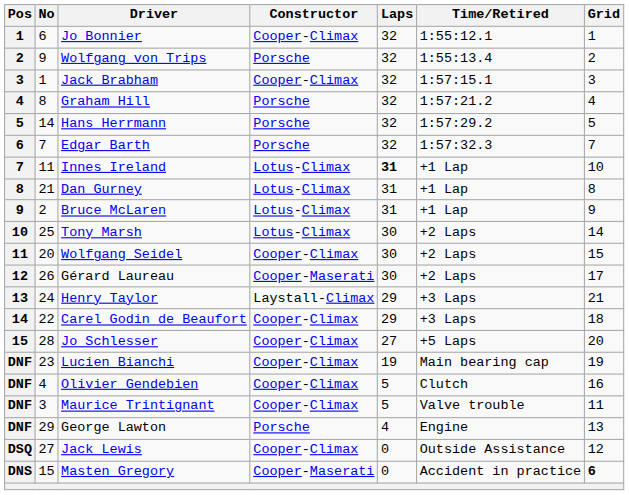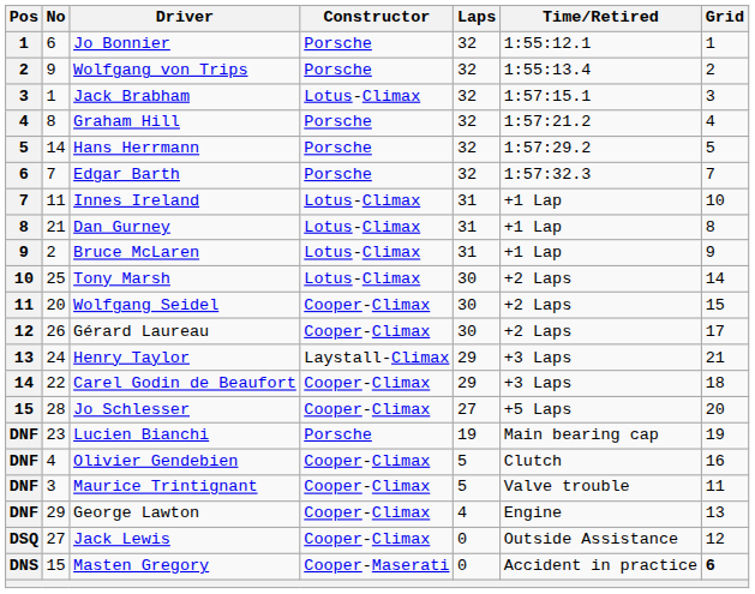Jo Bonnier | Constructor: Cooper-Climax -> Porsche
Jack Brabham | Constructor: Cooper-Climax -> Lotus-Climax
Innes Ireland | Laps: bold -> normal
Gérard Laureau | Constructor: Cooper-Maserati -> Cooper-Climax
Lucien Bianchi | Constructor: Cooper-Climax -> Porsche
George Lawton | Constructor: Porsche -> Cooper-Climax
